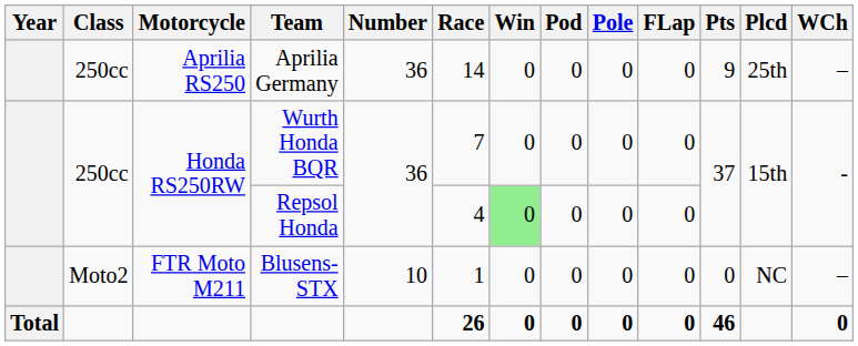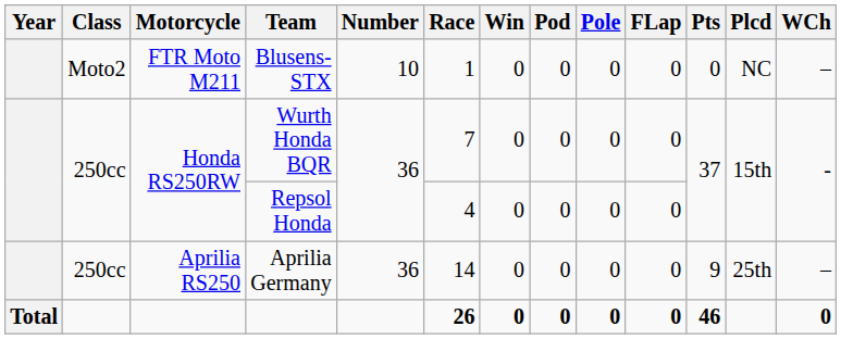rows swapped: Aprilia Germany <-> Blusens-STX
Repsol Honda | Win: lightgreen background -> no background
